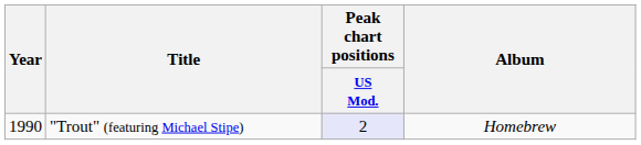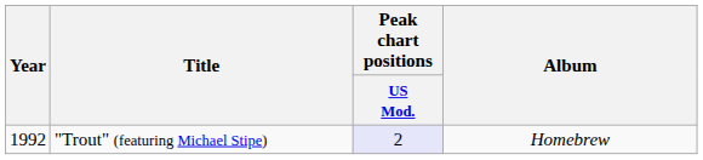"Trout" (featuring Michael Stipe) | Year: 1990 -> 1992
